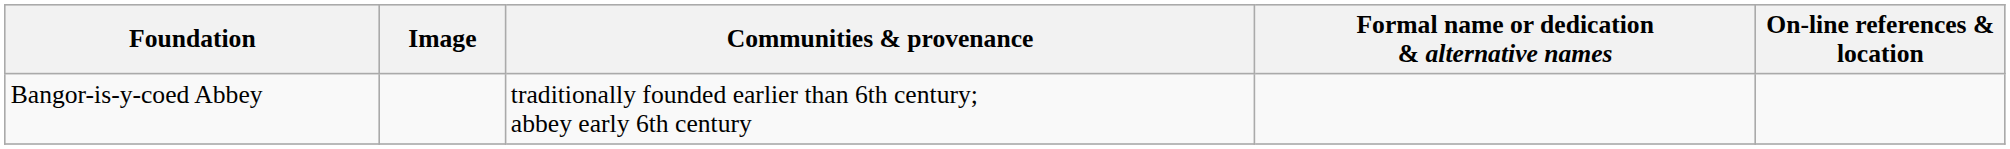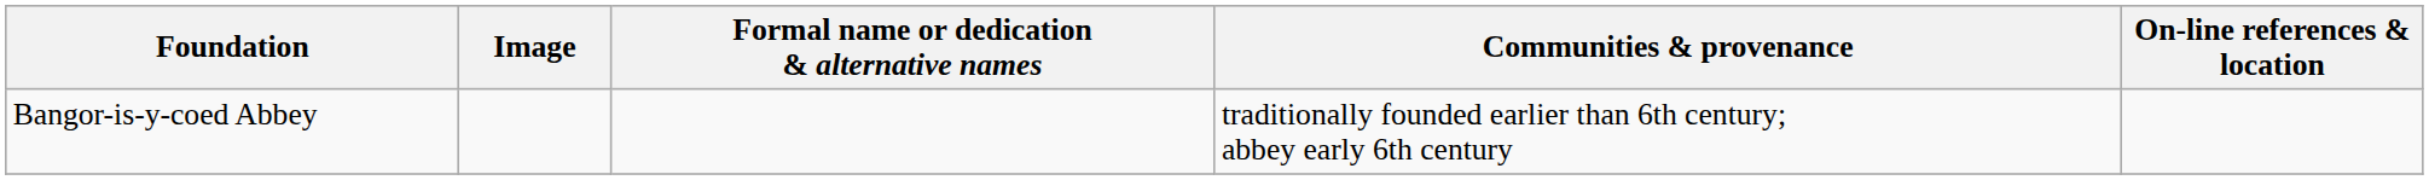columns swapped: Communities & provenance <-> Formal name or dedication & alternative names
